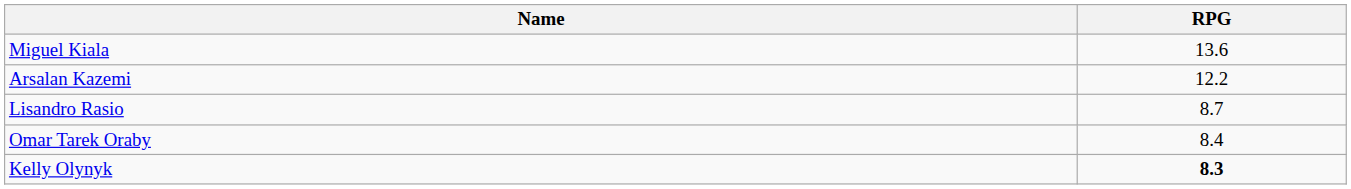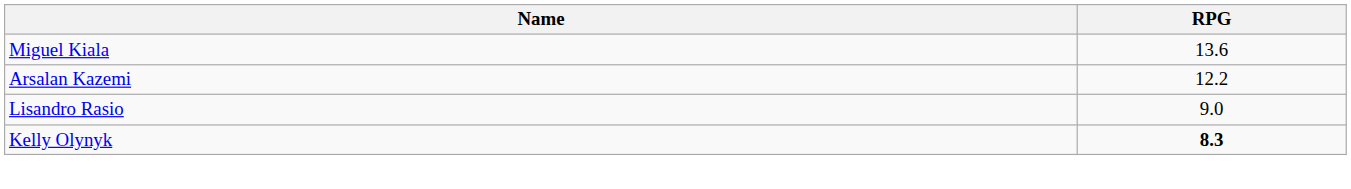Lisandro Rasio | RPG: 8.7 -> 9.0
- row: Omar Tarek Oraby | 8.4
